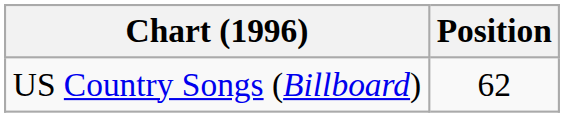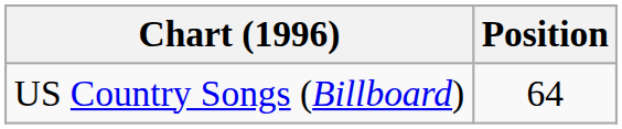US Country Songs (Billboard) | Position: 62 -> 64
